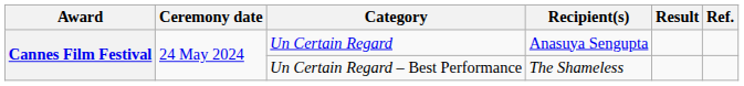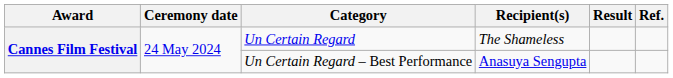Un Certain Regard | Recipient(s): Anasuya Sengupta -> The Shameless
Un Certain Regard – Best Performance | Recipient(s): The Shameless -> Anasuya Sengupta
